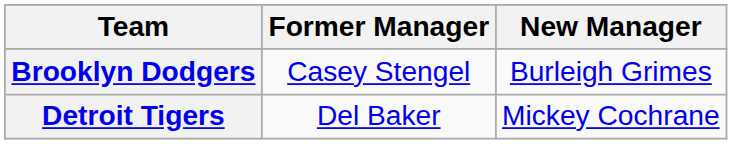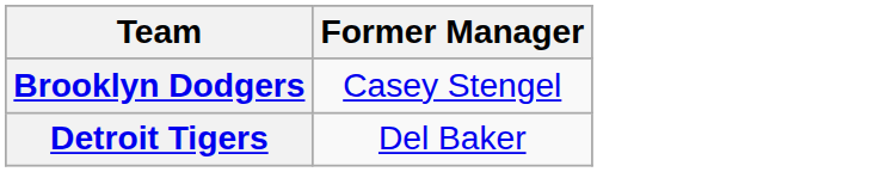- column: New Manager | Burleigh Grimes | Mickey Cochrane
